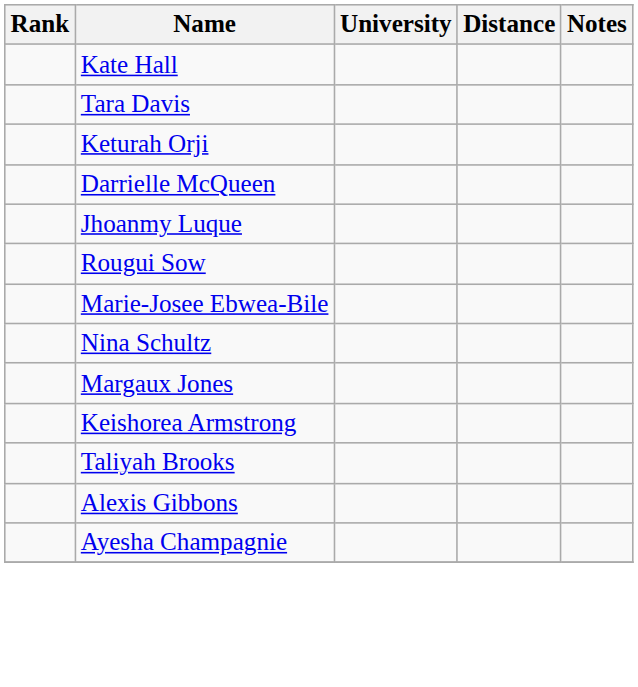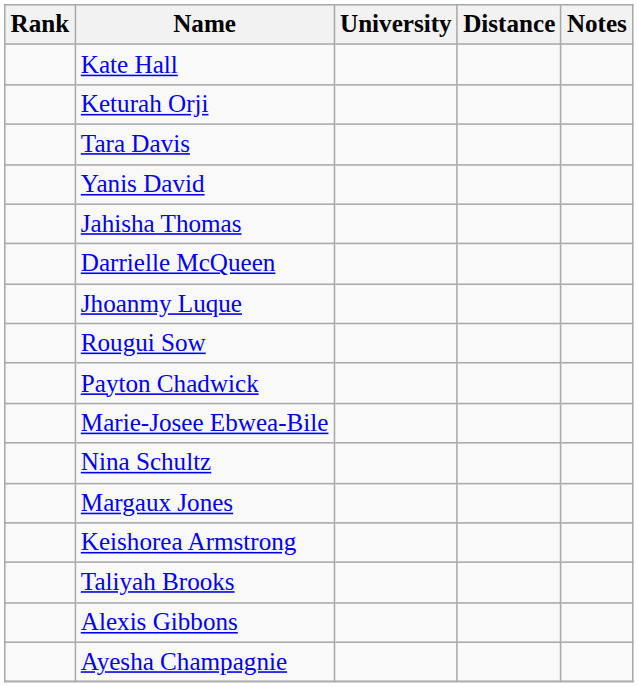rows swapped: Keturah Orji <-> Tara Davis
+ row: Yanis David
+ row: Jahisha Thomas
+ row: Payton Chadwick
